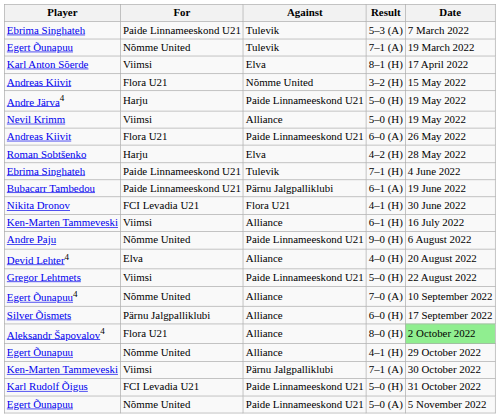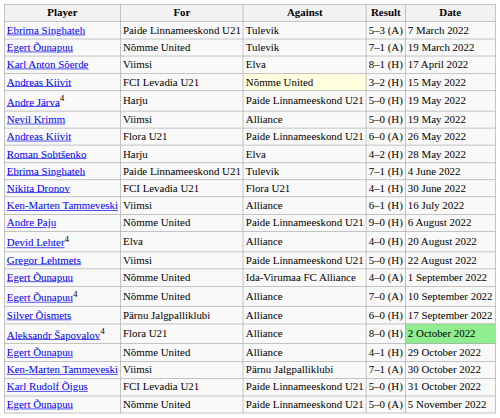3–2 (H) | For: Flora U21 -> FCI Levadia U21
3–2 (H) | Against: no background -> lightyellow background
- row: Bubacarr Tambedou | Paide Linnameeskond U21 | Pärnu Jalgpalliklubi | 6–1 (A) | 19 June 2022
+ row: Egert Õunapuu | Nõmme United | Ida-Virumaa FC Alliance | 4–0 (A) | 1 September 2022
